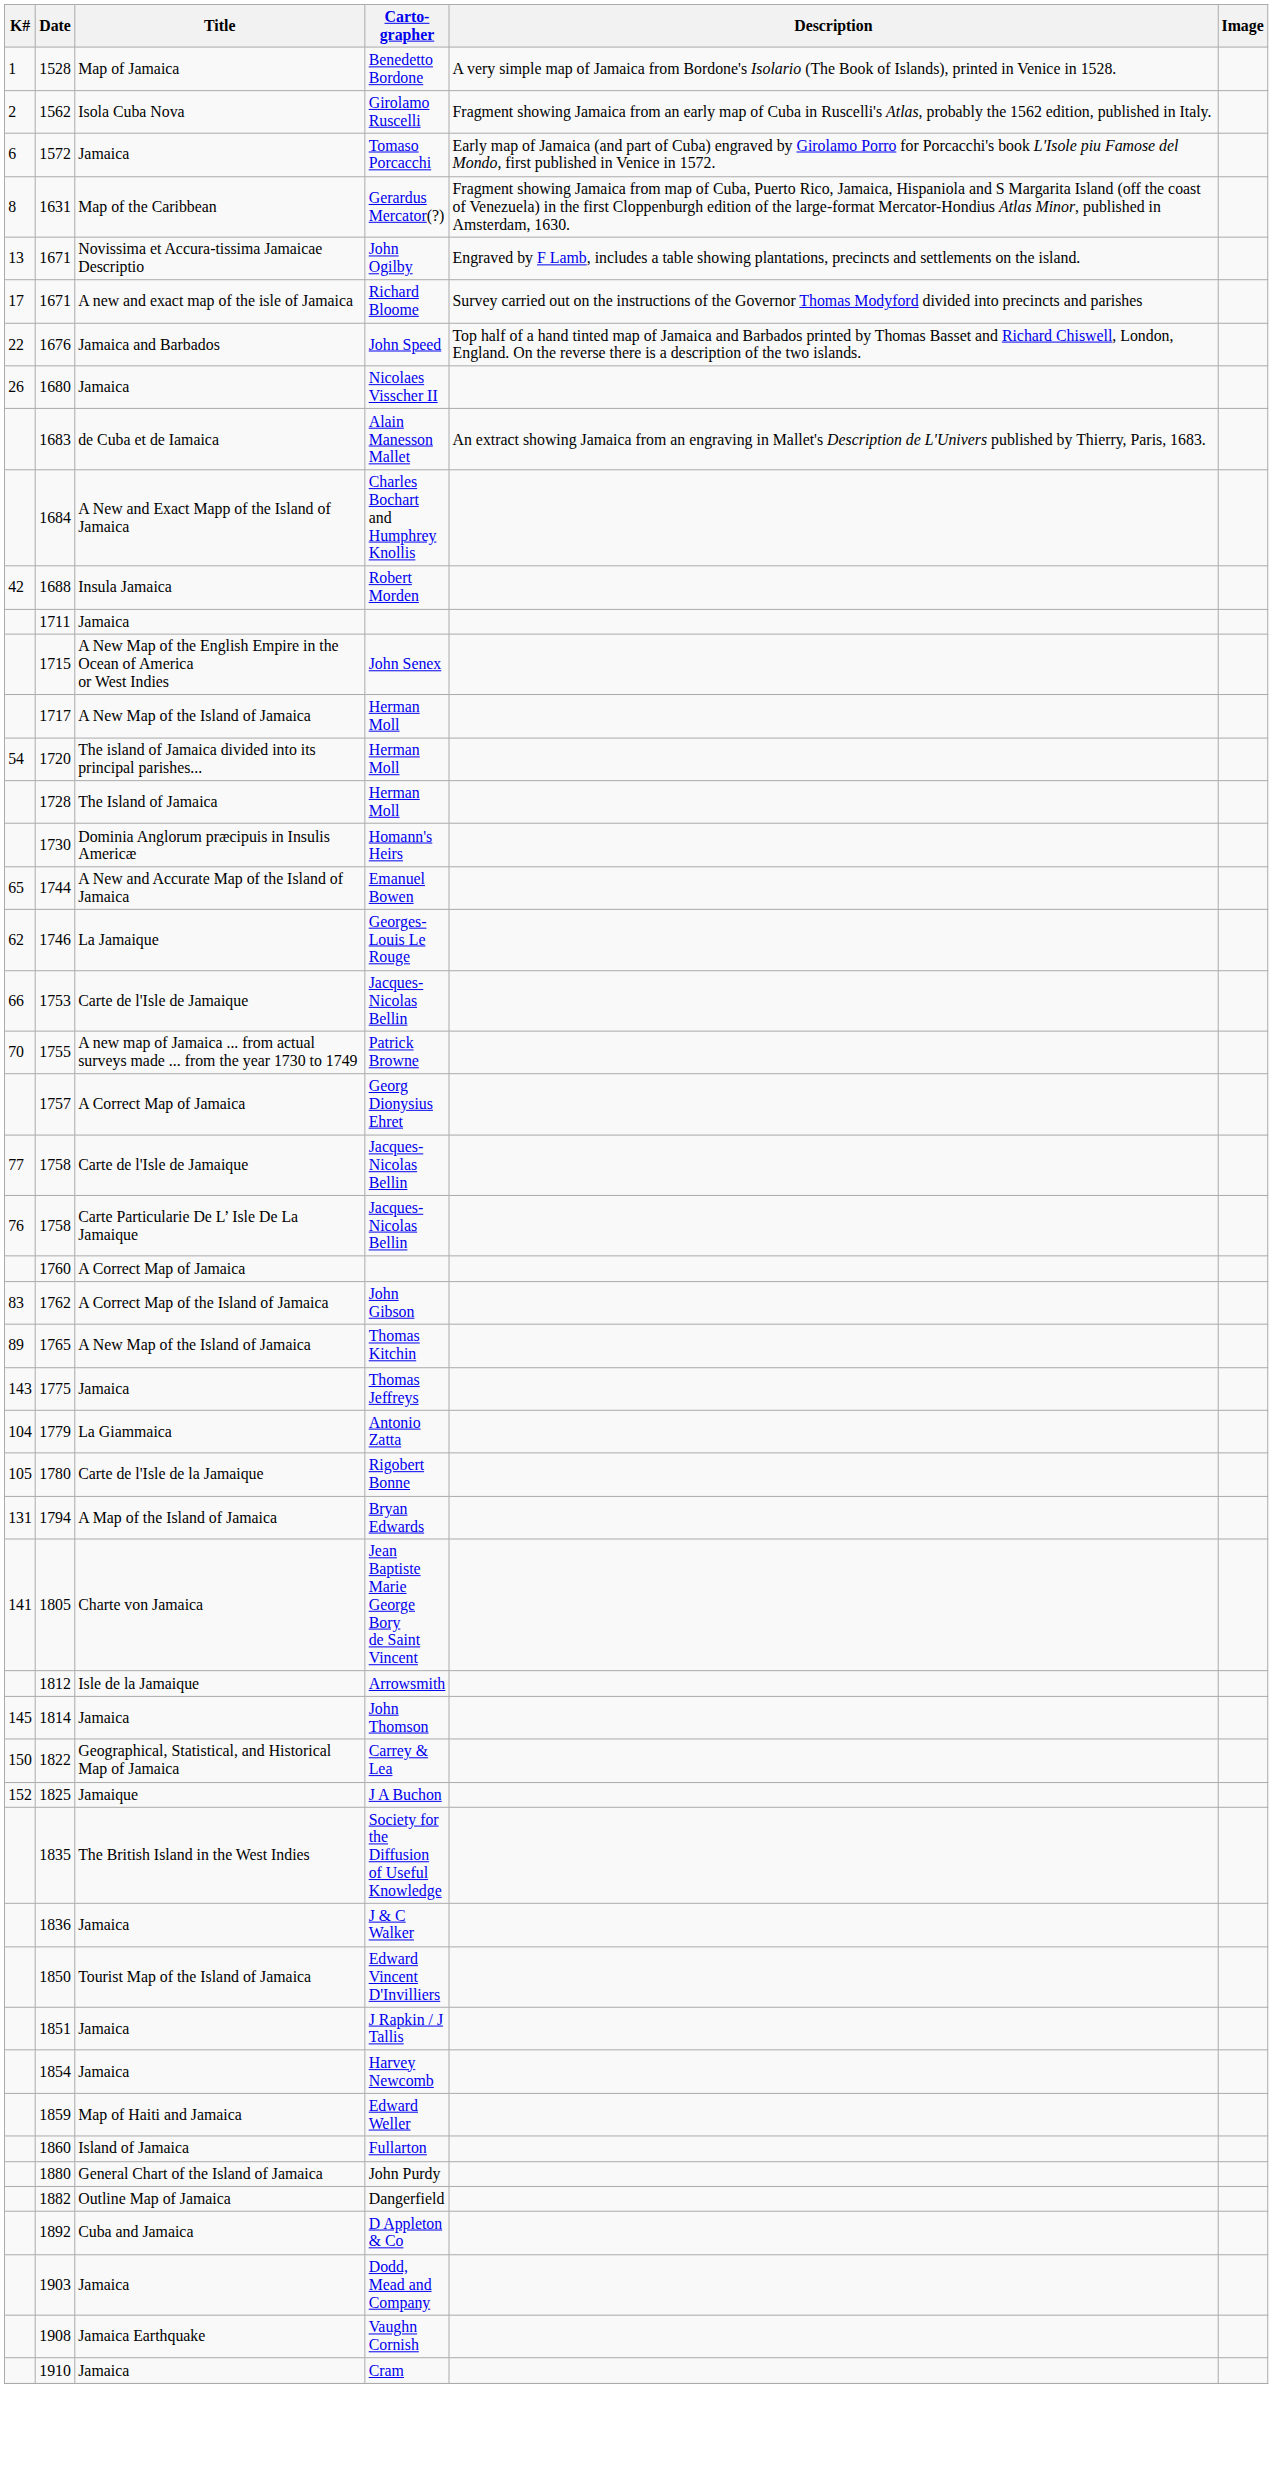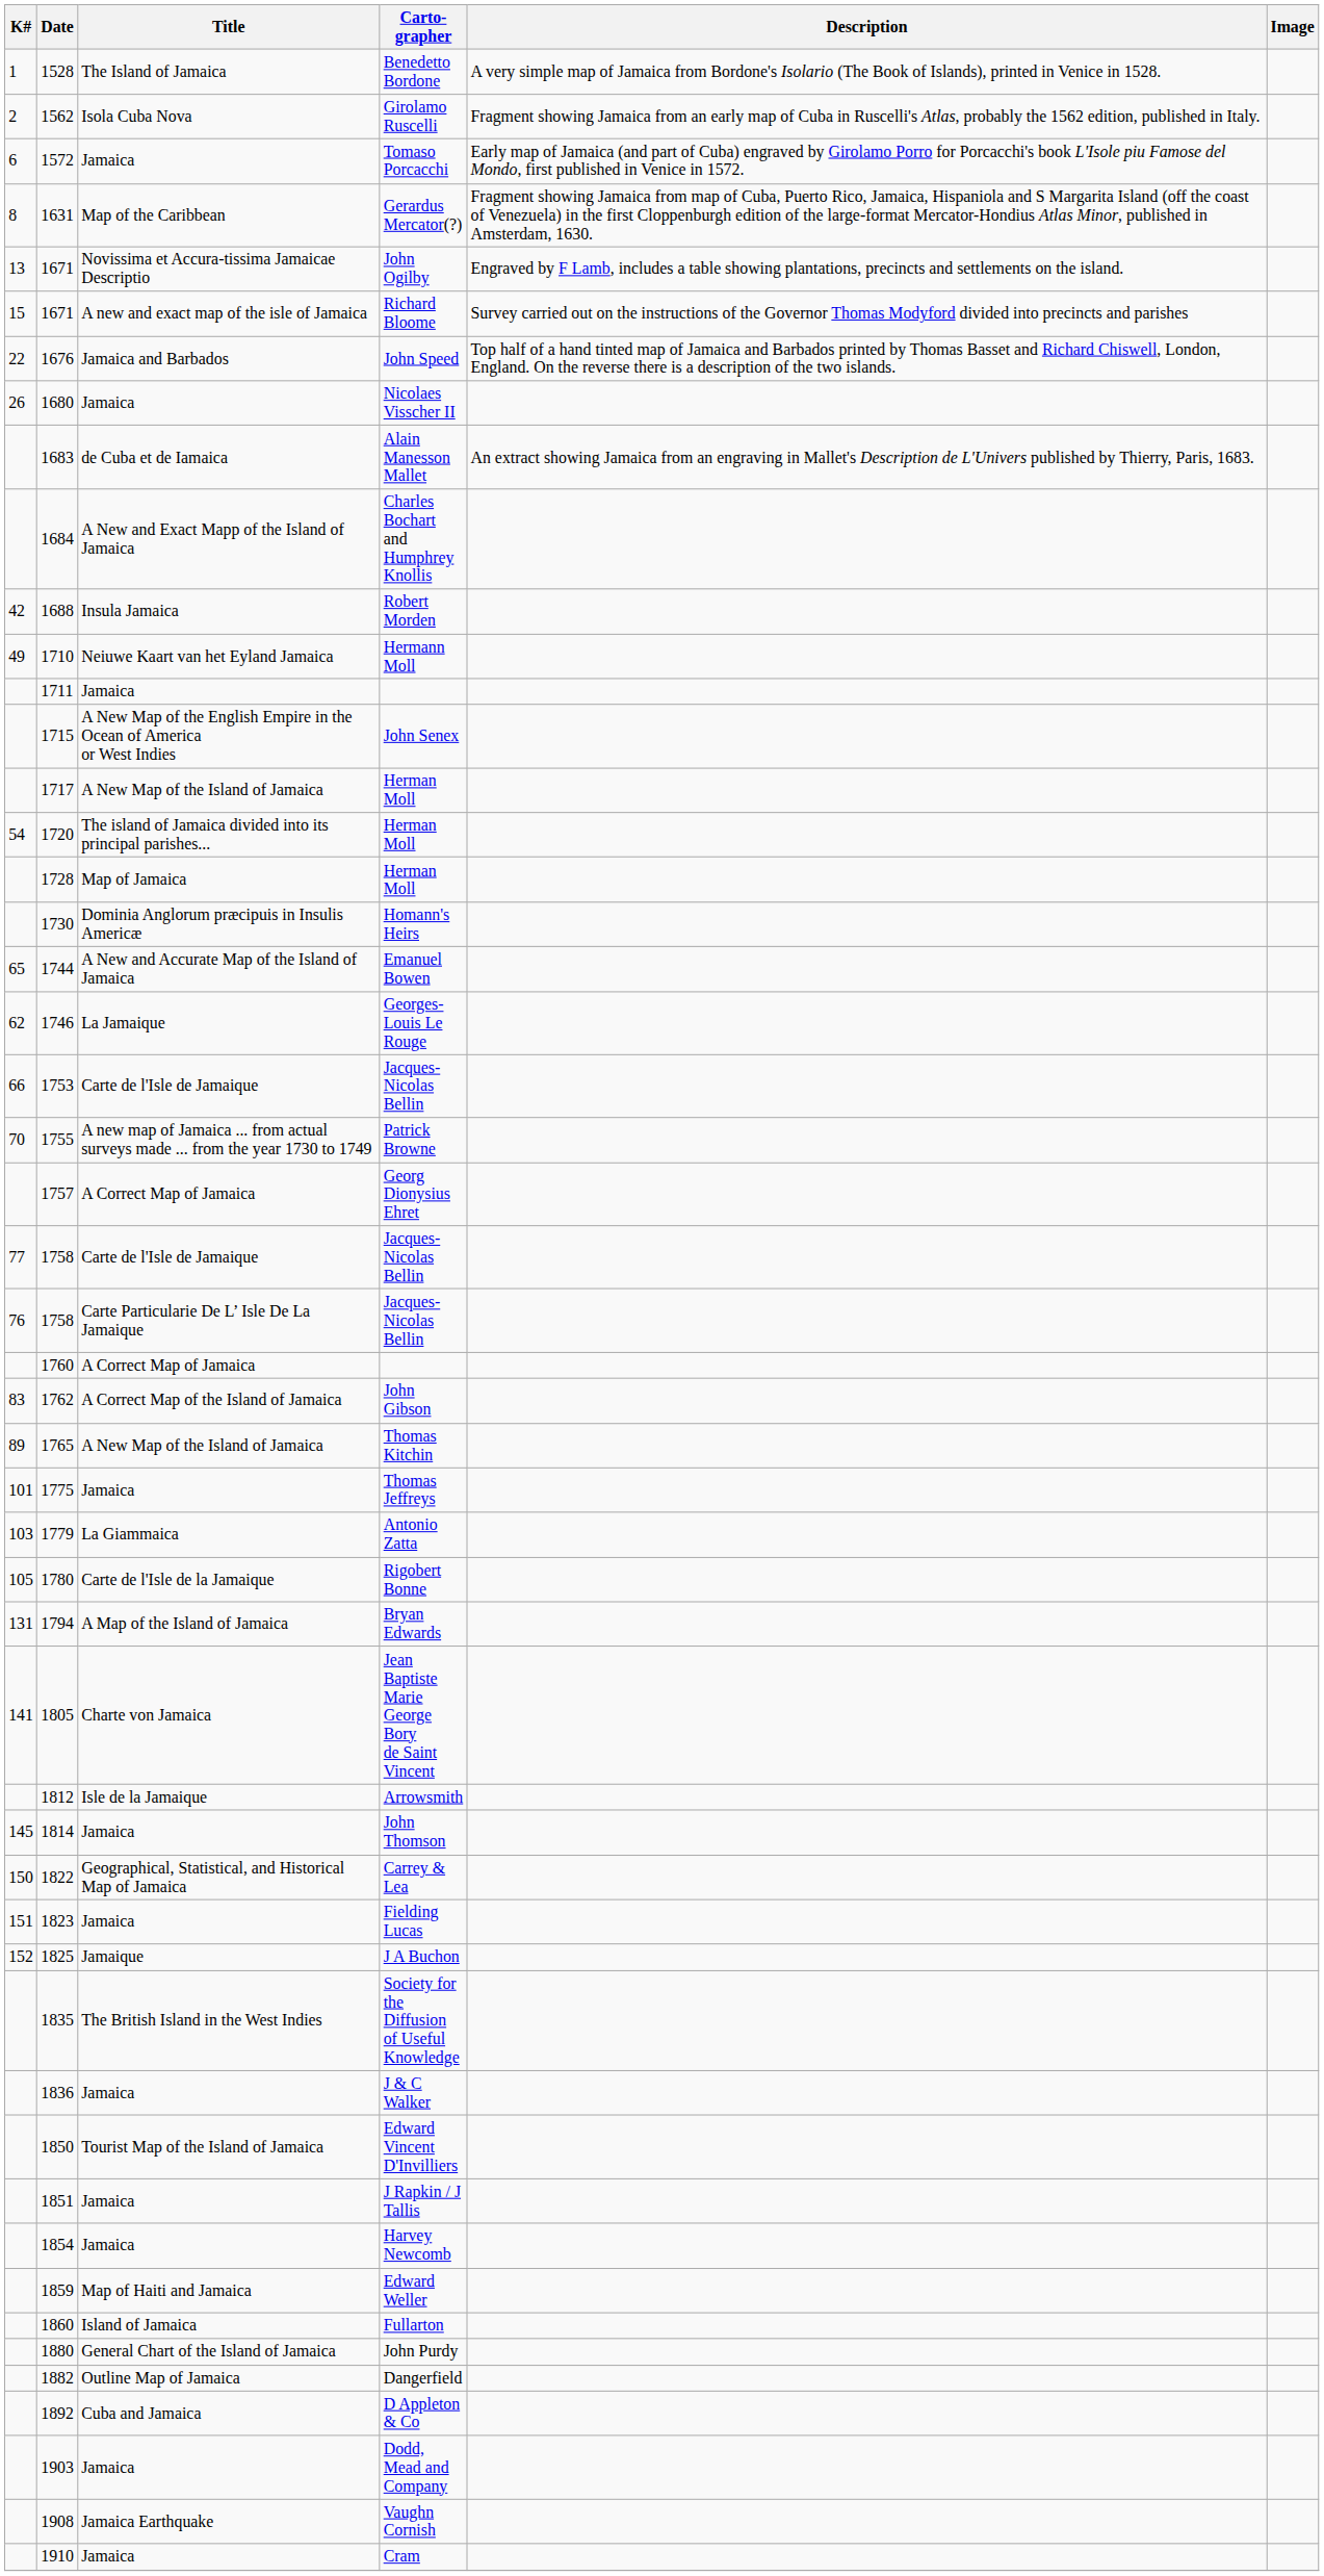Benedetto Bordone | Title: Map of Jamaica -> The Island of Jamaica
Richard Bloome | K#: 17 -> 15
+ row: 49 | 1710 | Neiuwe Kaart van het Eyland Jamaica | Hermann Moll
1728 / Herman Moll | Title: The Island of Jamaica -> Map of Jamaica
Thomas Jeffreys | K#: 143 -> 101
Antonio Zatta | K#: 104 -> 103
+ row: 151 | 1823 | Jamaica | Fielding Lucas
